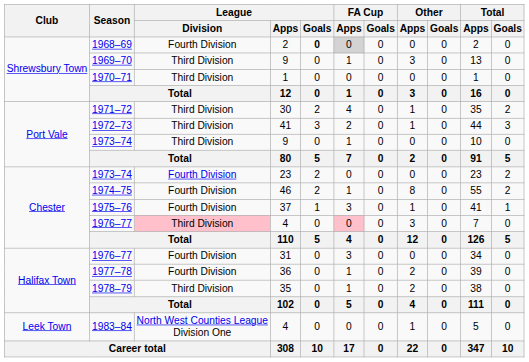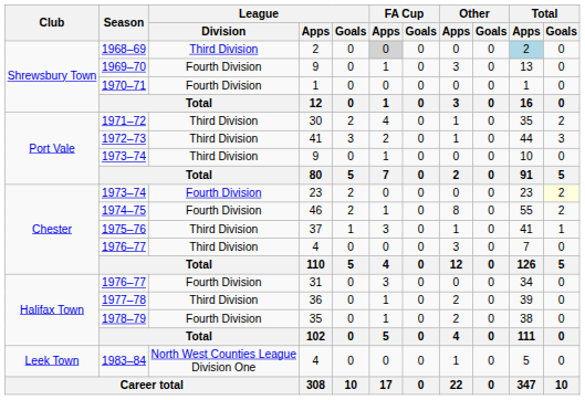1968–69 | League / Division: Fourth Division -> Third Division
1968–69 | League / Goals: bold -> normal
1968–69 | Total / Apps: no background -> lightblue background
1969–70 | League / Division: Third Division -> Fourth Division
1970–71 | League / Division: Third Division -> Fourth Division
1973–74 / 23 | Total / Goals: no background -> lightyellow background
1975–76 | League / Division: Fourth Division -> Third Division
1976–77 / 4 | League / Division: pink background -> no background
1976–77 / 4 | FA Cup / Apps: pink background -> no background
1977–78 | League / Division: Fourth Division -> Third Division
1978–79 | League / Division: Third Division -> Fourth Division
